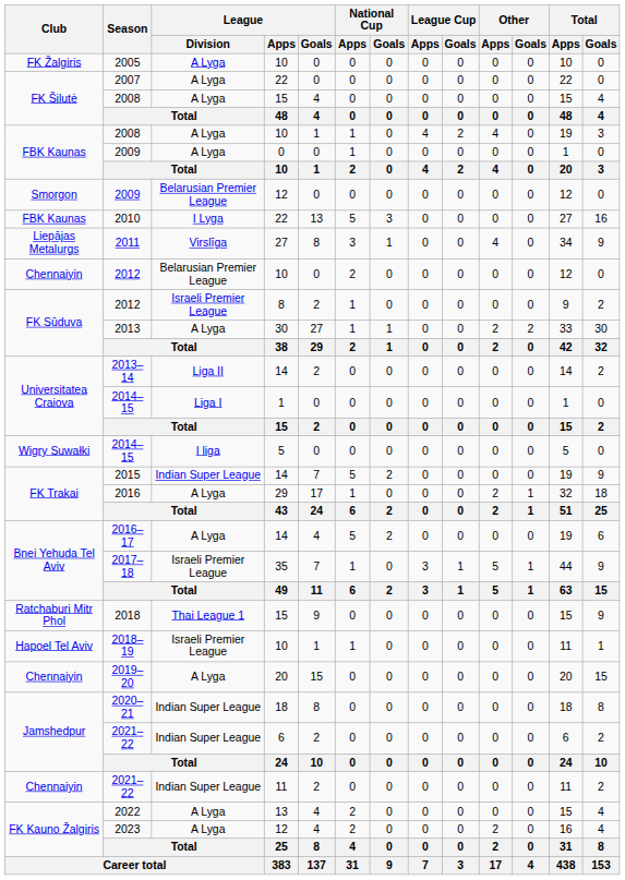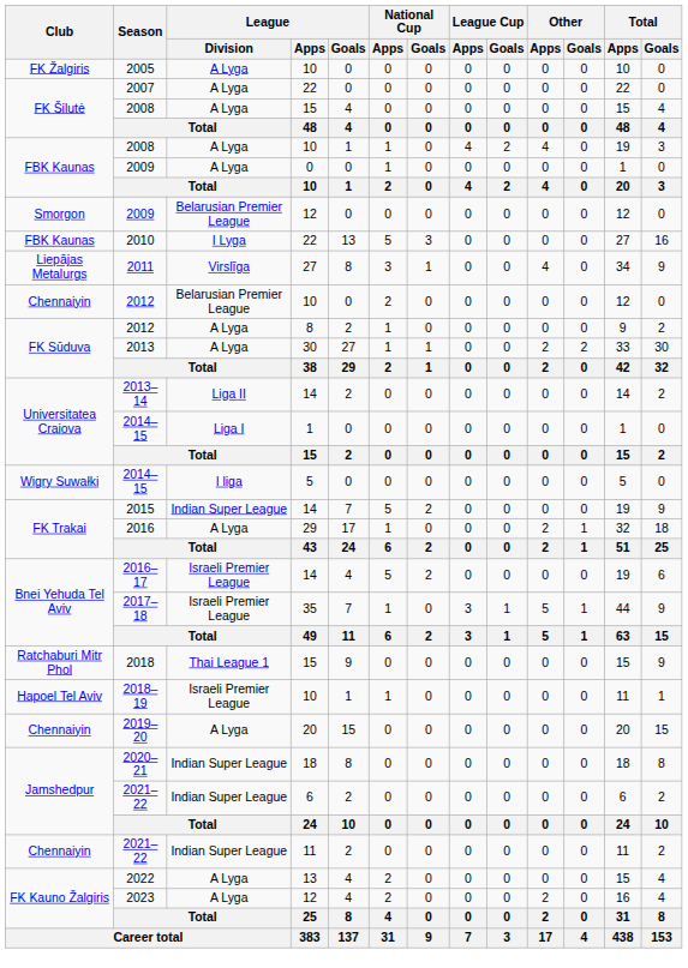2012 / 8 | League / Division: Israeli Premier League -> A Lyga
2016–17 | League / Division: A Lyga -> Israeli Premier League
